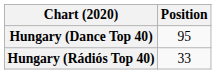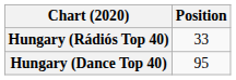rows swapped: Hungary (Dance Top 40) <-> Hungary (Rádiós Top 40)
